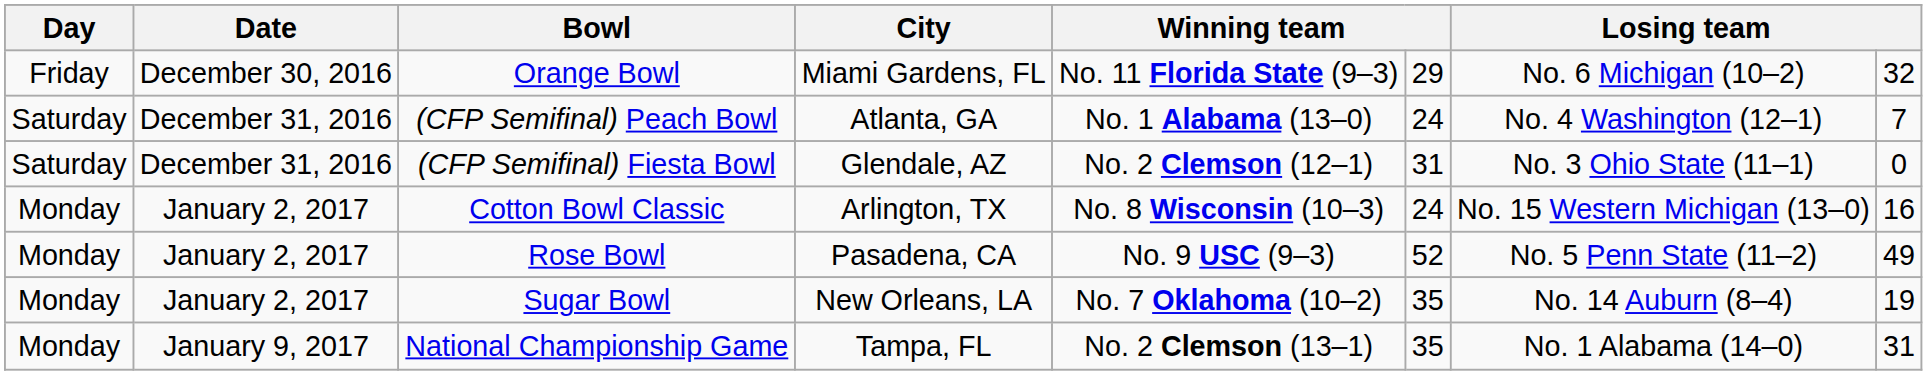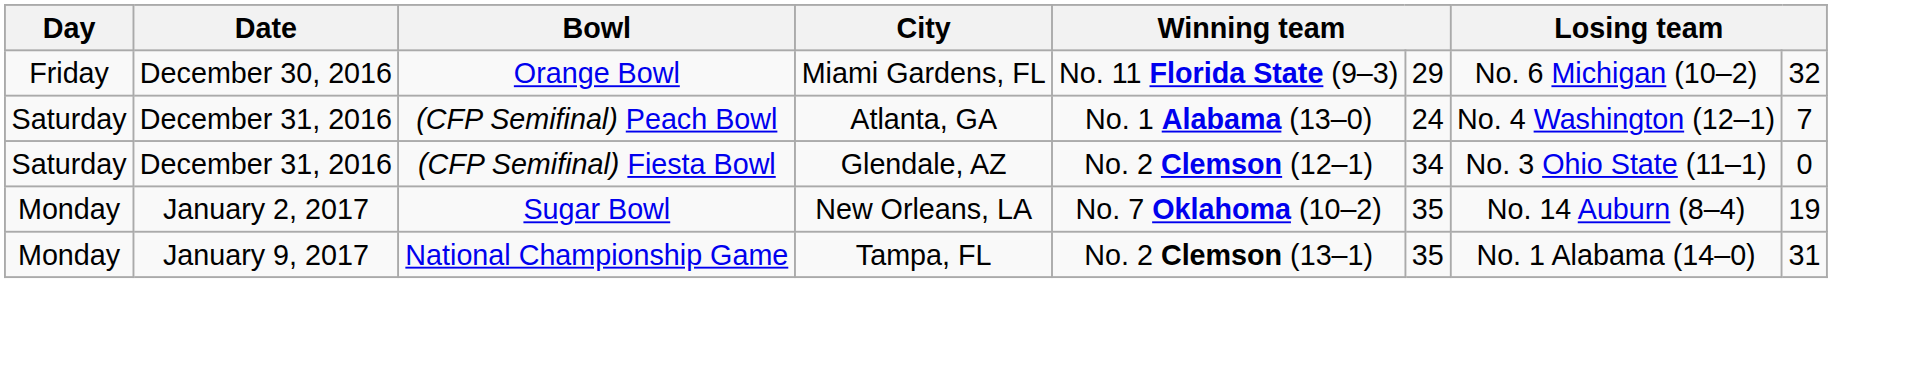(CFP Semifinal) Fiesta Bowl | column 6: 31 -> 34
- row: Monday | January 2, 2017 | Cotton Bowl Classic | Arlington, TX | No. 8 Wisconsin (10–3) | 24 | No. 15 Western Michigan (13–0) | 16
- row: Monday | January 2, 2017 | Rose Bowl | Pasadena, CA | No. 9 USC (9–3) | 52 | No. 5 Penn State (11–2) | 49
